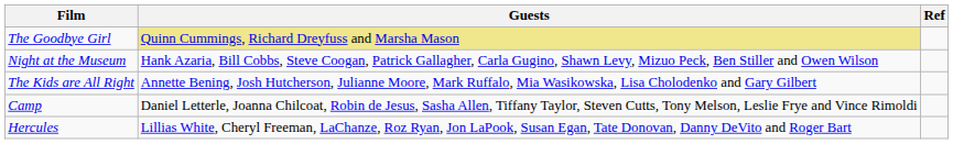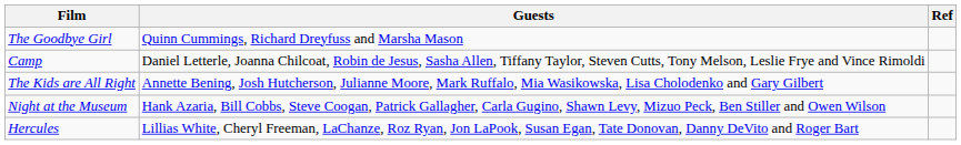The Goodbye Girl | Guests: khaki background -> no background
rows swapped: Night at the Museum <-> Camp
